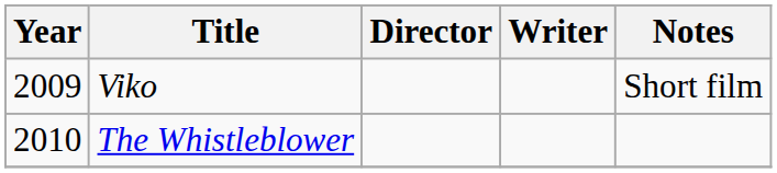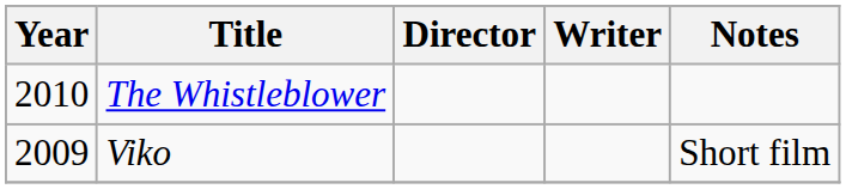rows swapped: Viko <-> The Whistleblower
